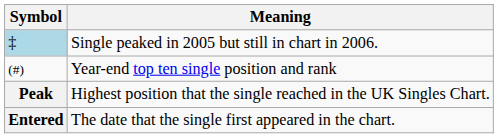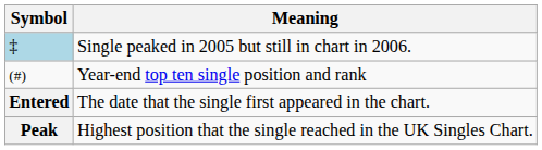rows swapped: Entered <-> Peak
